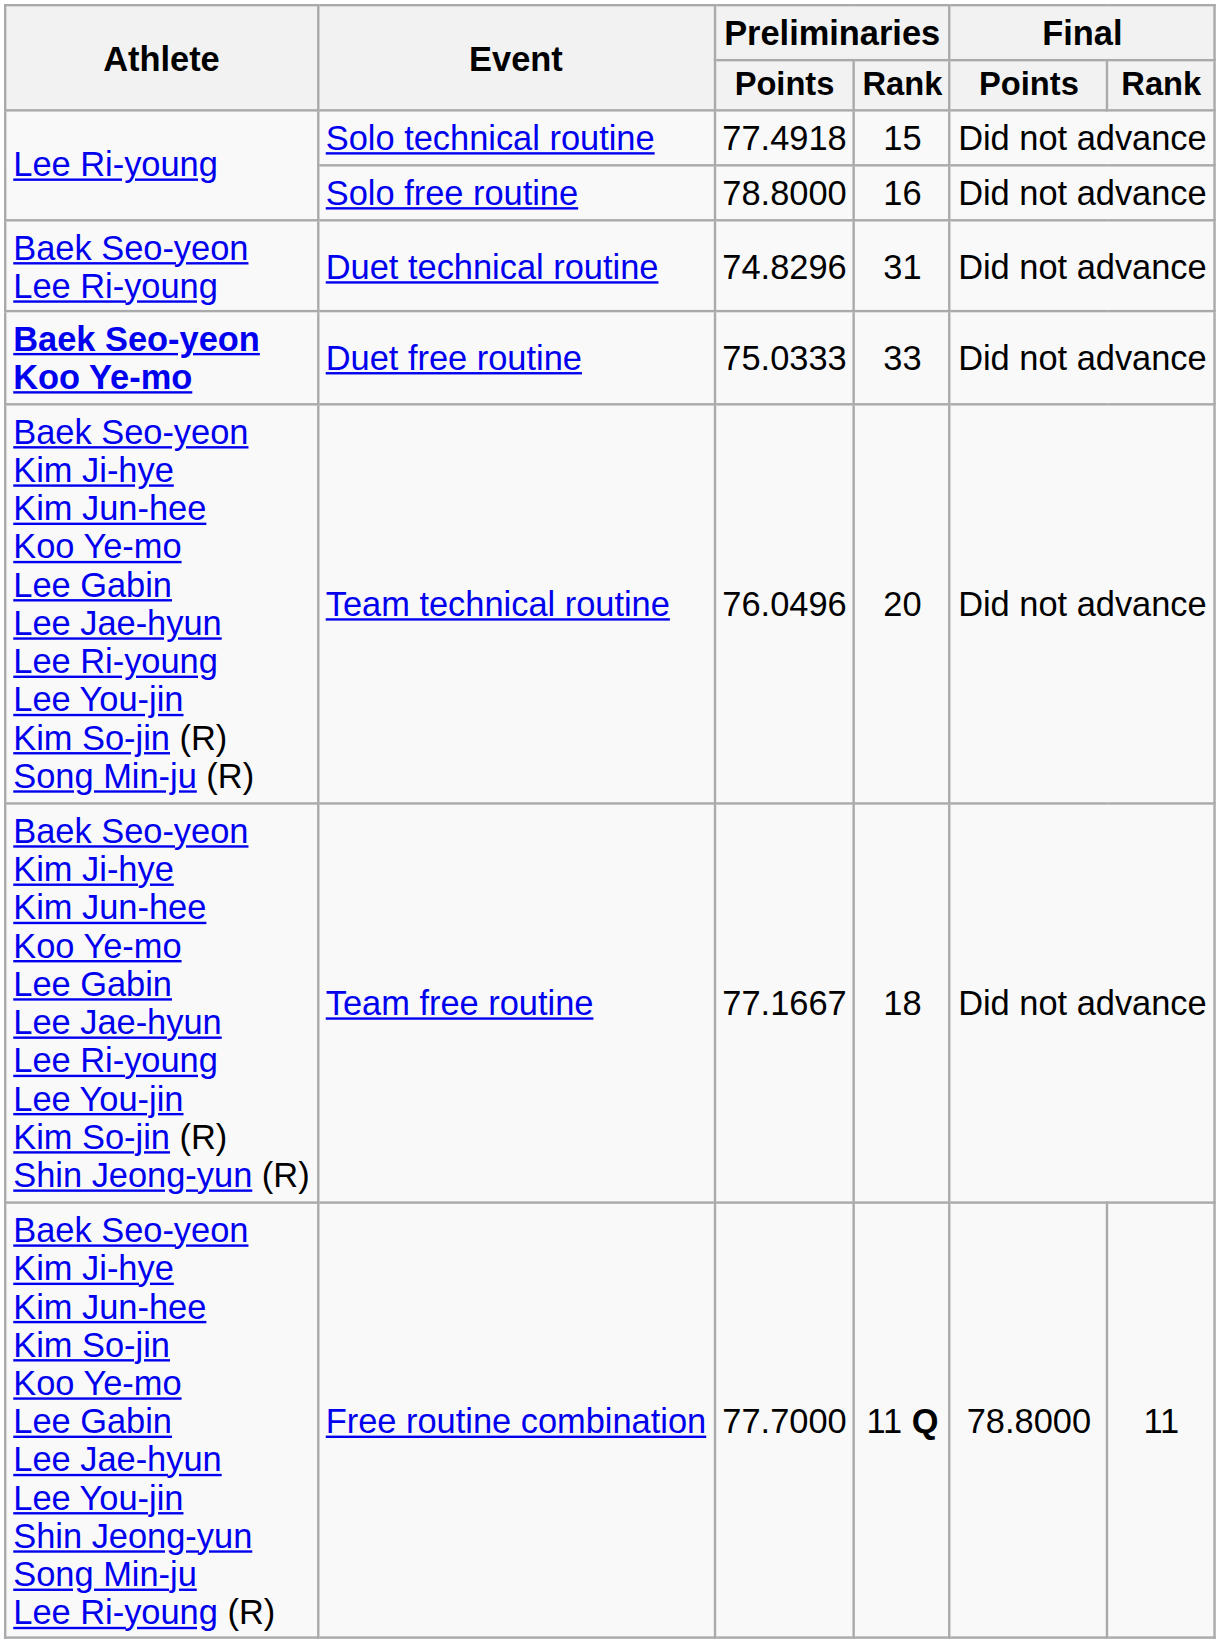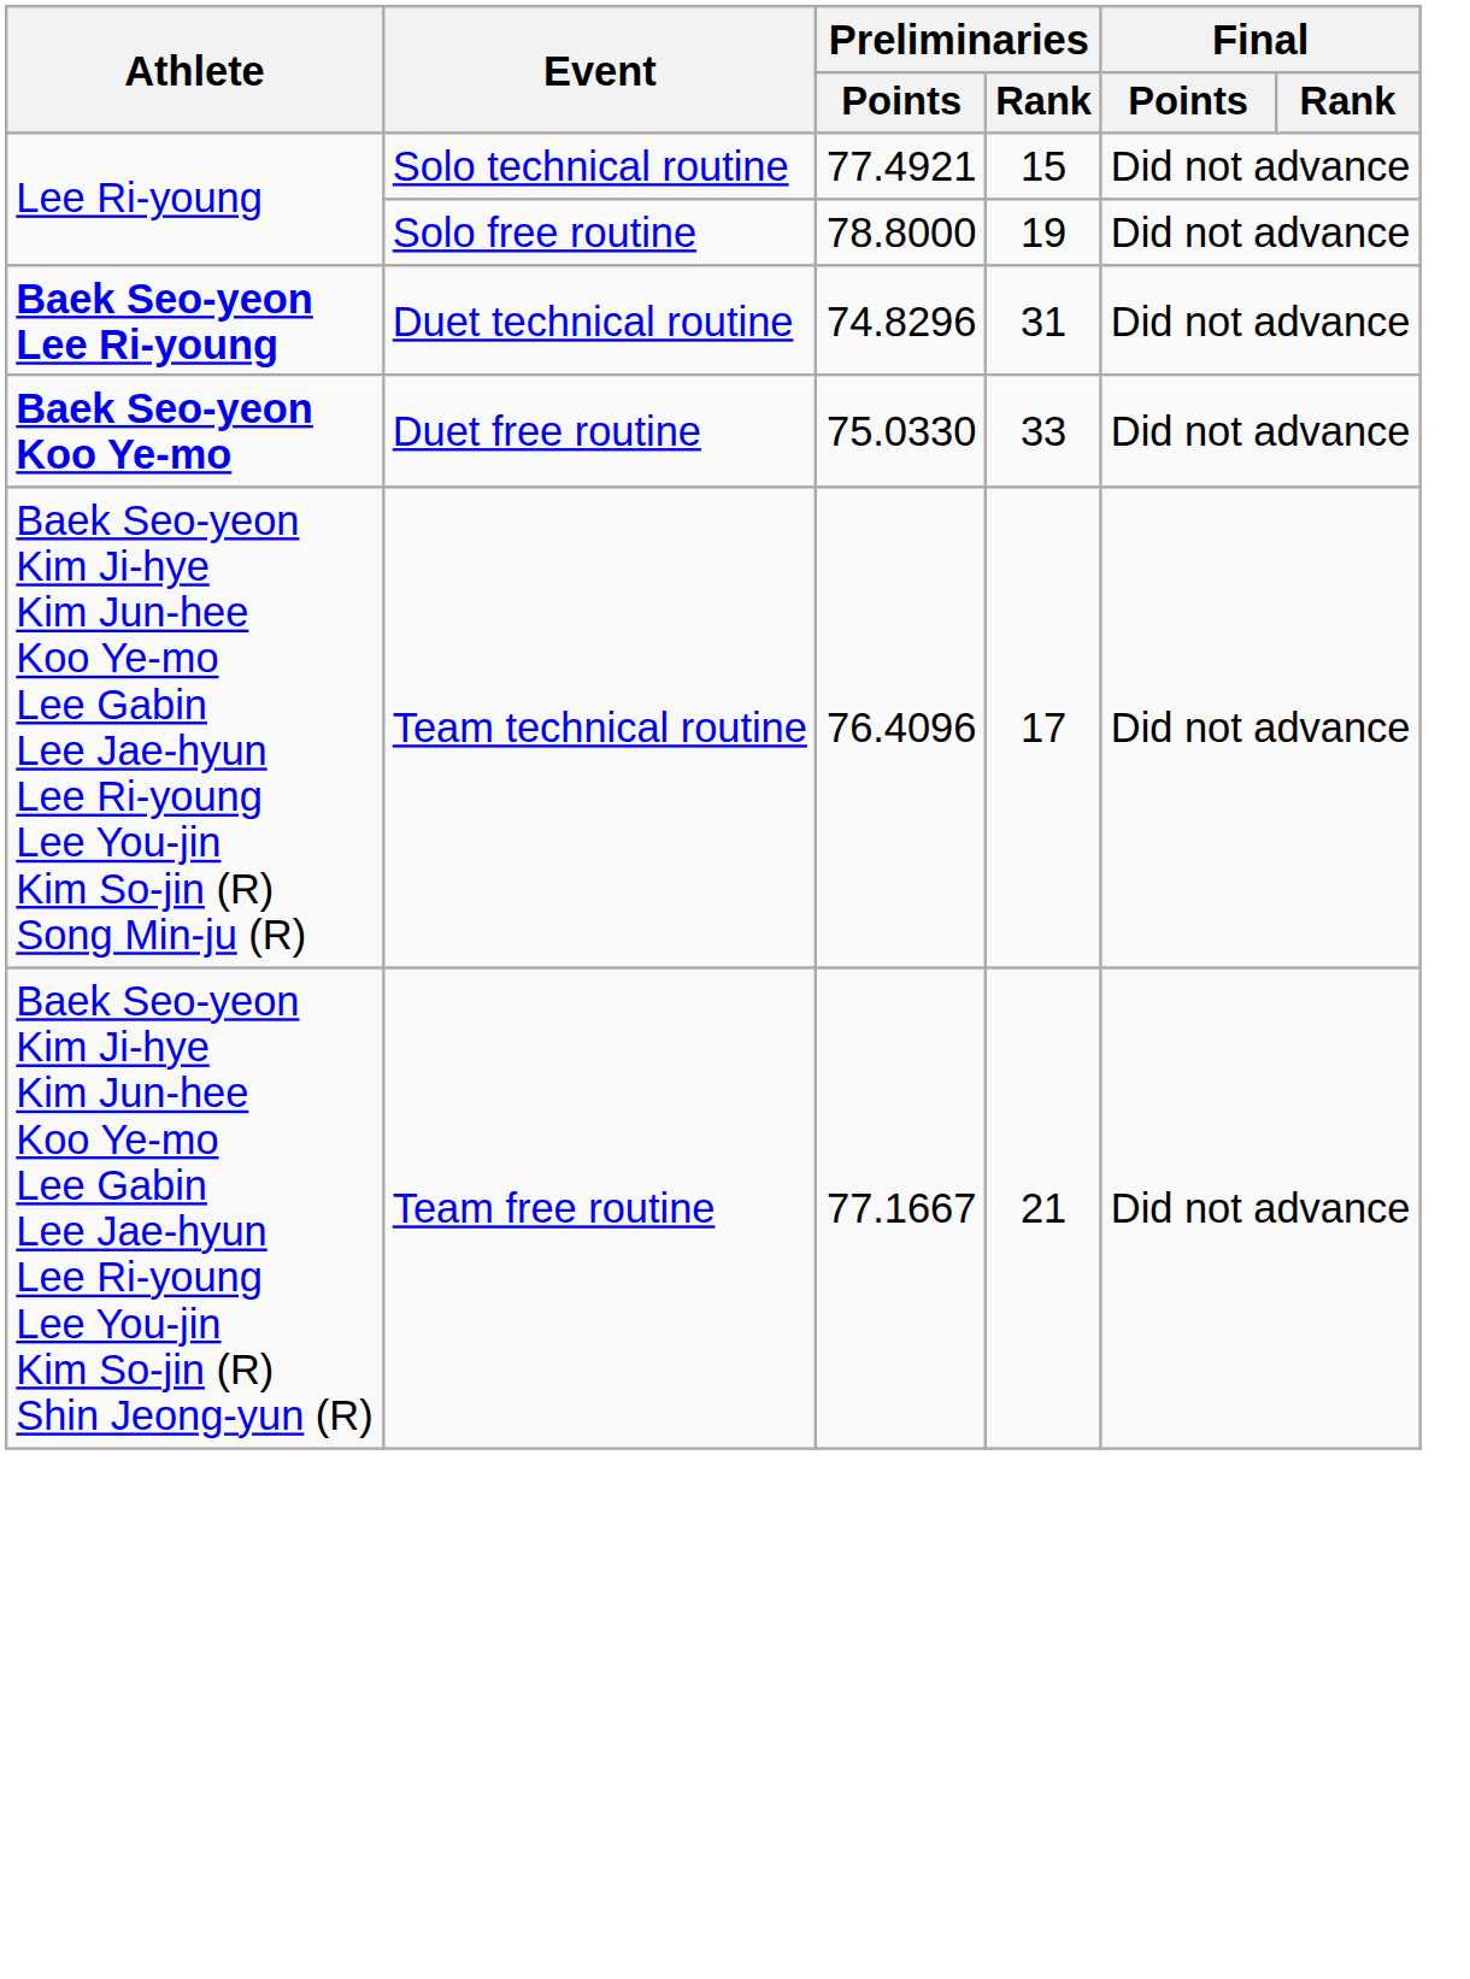Solo technical routine | Preliminaries / Points: 77.4918 -> 77.4921
Solo free routine | Preliminaries / Rank: 16 -> 19
Duet technical routine | Athlete: normal -> bold
Duet free routine | Preliminaries / Points: 75.0333 -> 75.0330
Team technical routine | Preliminaries / Points: 76.0496 -> 76.4096
Team technical routine | Preliminaries / Rank: 20 -> 17
Team free routine | Preliminaries / Rank: 18 -> 21
- row: Baek Seo-yeon Kim Ji-hye Kim Jun-hee Kim So-jin Koo Ye-mo Lee Gabin Lee Jae-hyun Lee You-jin Shin Jeong-yun Song Min-ju Lee Ri-young (R) | Free routine combination | 77.7000 | 11 Q | 78.8000 | 11
